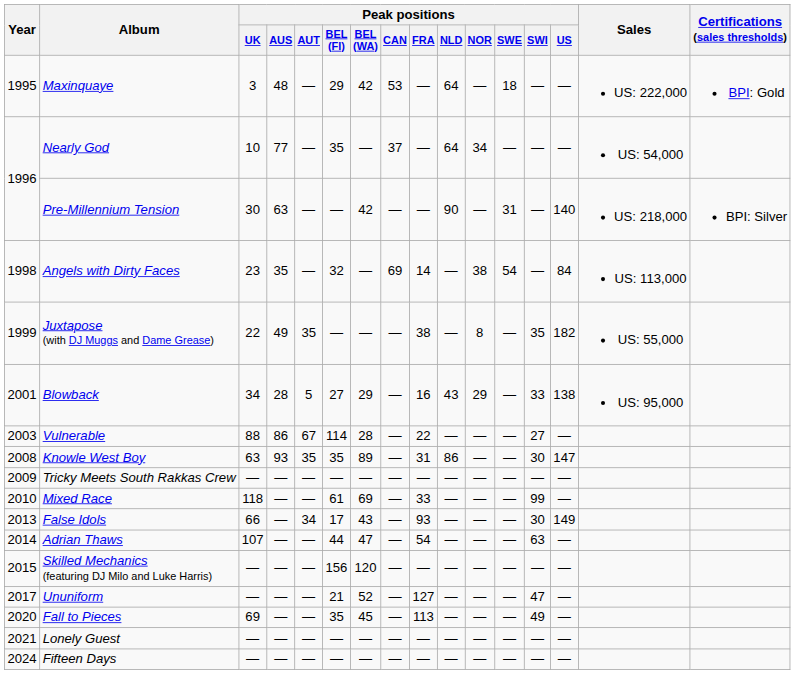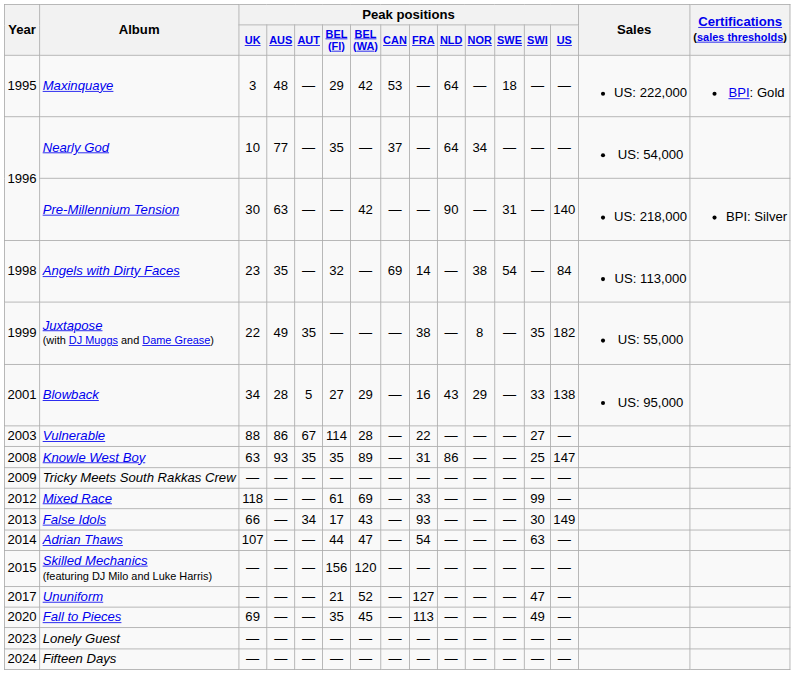Knowle West Boy | Peak positions / SWI: 30 -> 25
Mixed Race | Year: 2010 -> 2012
Lonely Guest | Year: 2021 -> 2023
